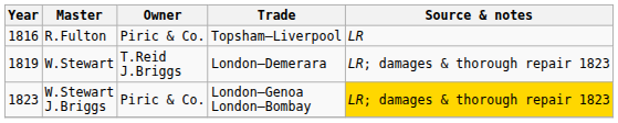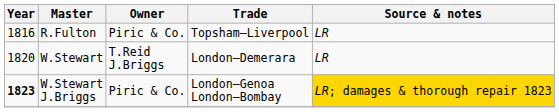W.Stewart | Year: 1819 -> 1820
W.Stewart | Source & notes: LR; damages & thorough repair 1823 -> LR
W.Stewart J.Briggs | Year: normal -> bold
